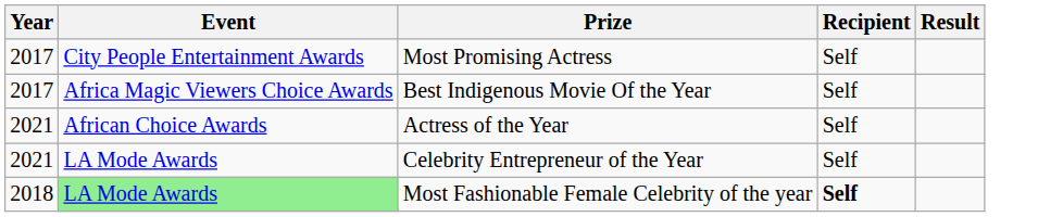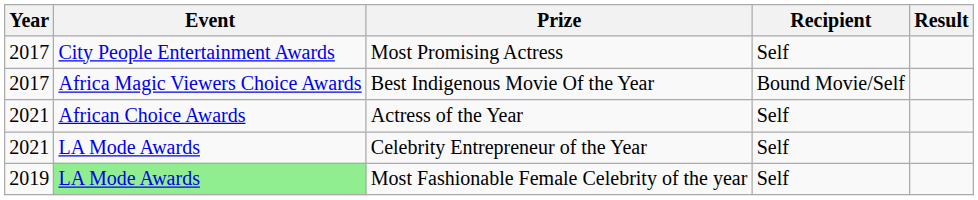Best Indigenous Movie Of the Year | Recipient: Self -> Bound Movie/Self
Most Fashionable Female Celebrity of the year | Year: 2018 -> 2019
Most Fashionable Female Celebrity of the year | Recipient: bold -> normal
